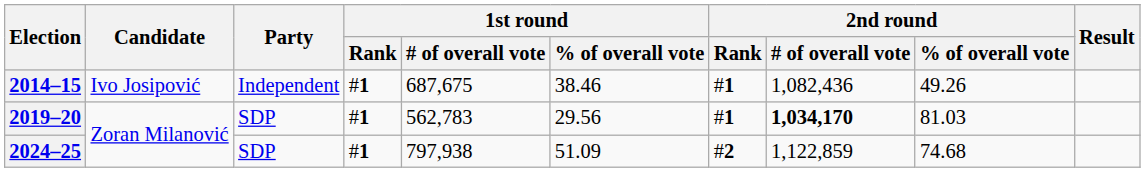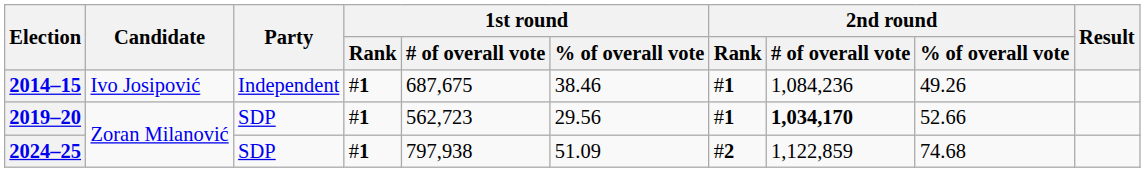2014–15 | 2nd round / # of overall vote: 1,082,436 -> 1,084,236
2019–20 | 1st round / # of overall vote: 562,783 -> 562,723
2019–20 | 2nd round / % of overall vote: 81.03 -> 52.66
